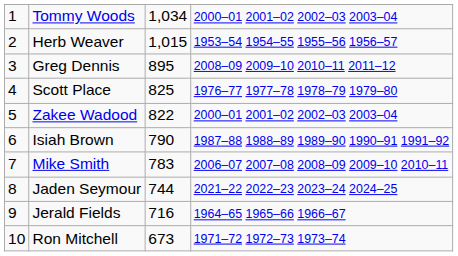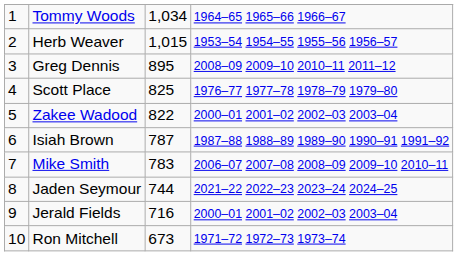Tommy Woods | column 4: 2000–01 2001–02 2002–03 2003–04 -> 1964–65 1965–66 1966–67
Isiah Brown | column 3: 790 -> 787
Jerald Fields | column 4: 1964–65 1965–66 1966–67 -> 2000–01 2001–02 2002–03 2003–04
